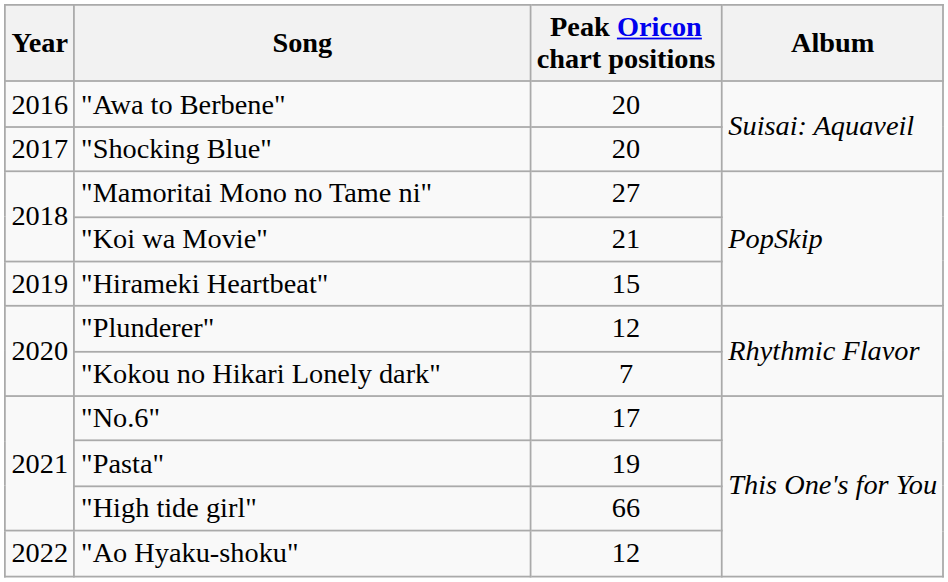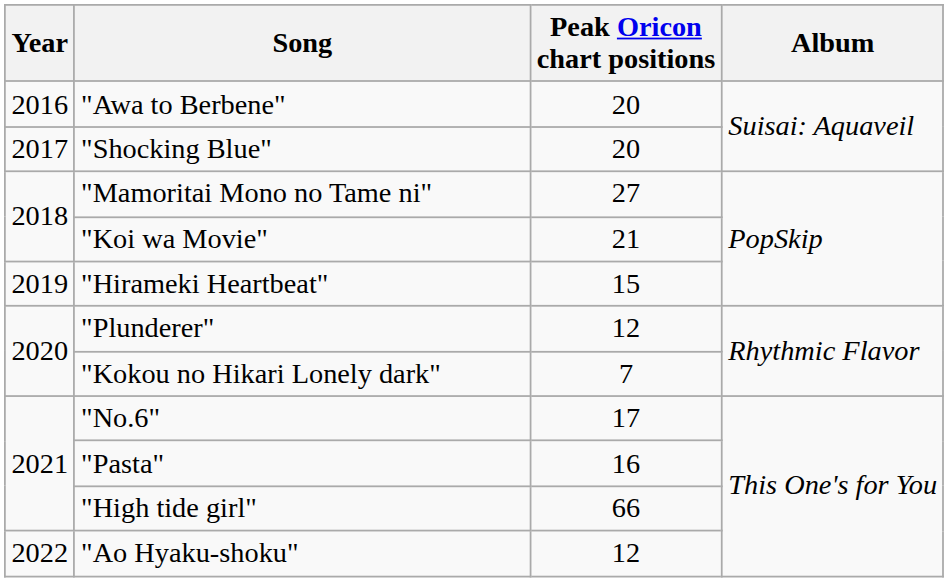"Pasta" | Peak Oricon chart positions: 19 -> 16
